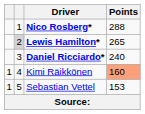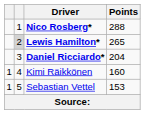Daniel Ricciardo* | Points: 240 -> 204
Kimi Räikkönen | Points: lightsalmon background -> no background
